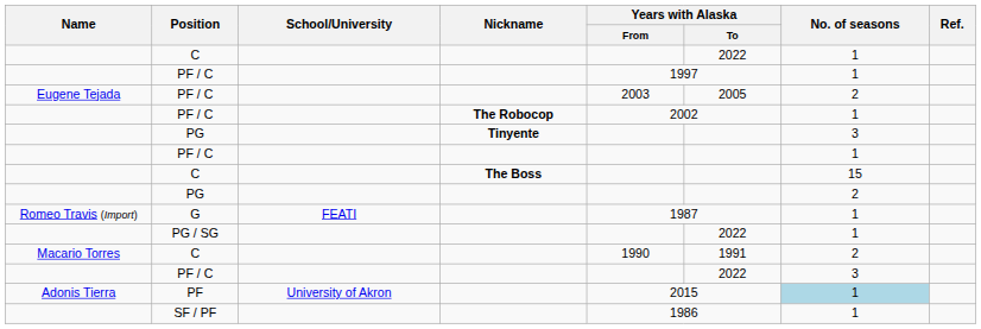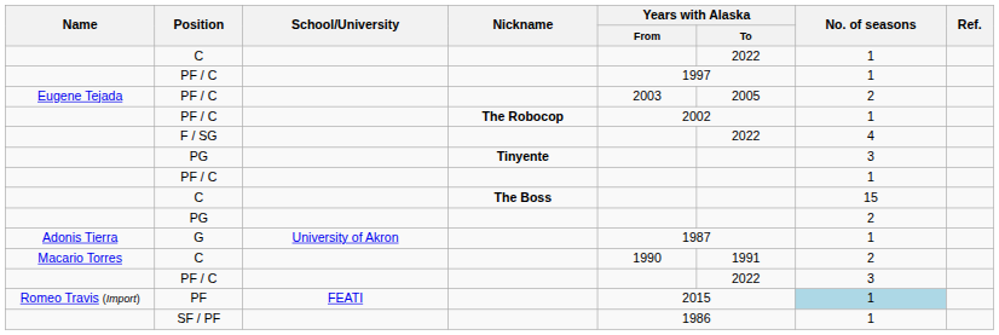+ row: F / SG | 2022 | 4
G | Name: Romeo Travis (Import) -> Adonis Tierra
G | School/University: FEATI -> University of Akron
- row: PG / SG | 2022 | 1
PF | Name: Adonis Tierra -> Romeo Travis (Import)
PF | School/University: University of Akron -> FEATI
